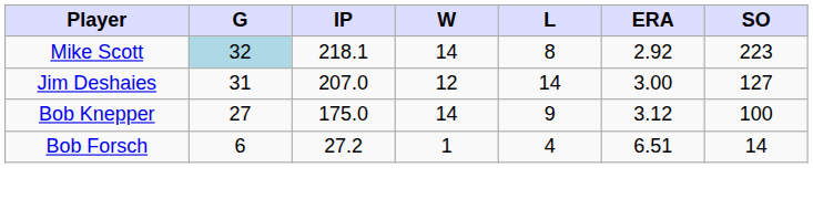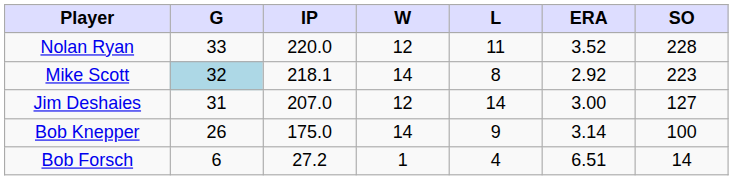+ row: Nolan Ryan | 33 | 220.0 | 12 | 11 | 3.52 | 228
Bob Knepper | G: 27 -> 26
Bob Knepper | ERA: 3.12 -> 3.14
